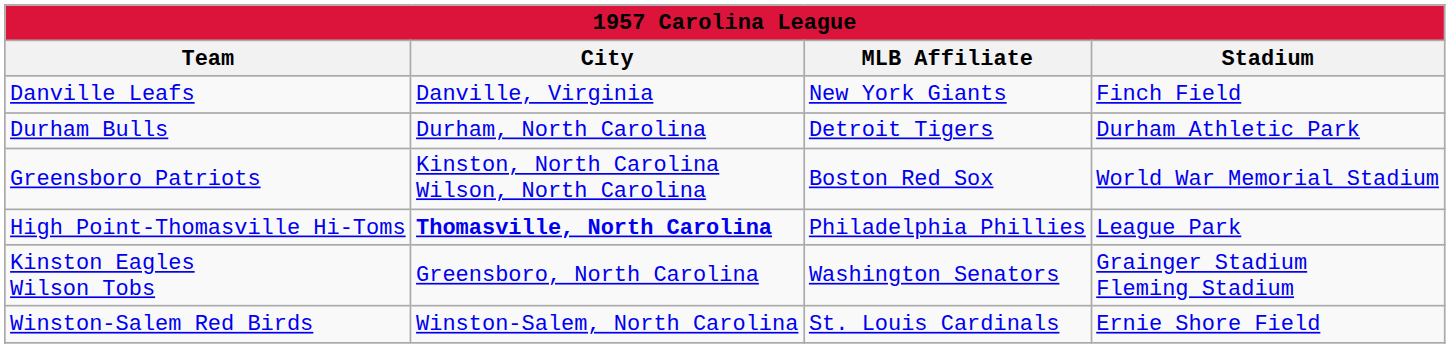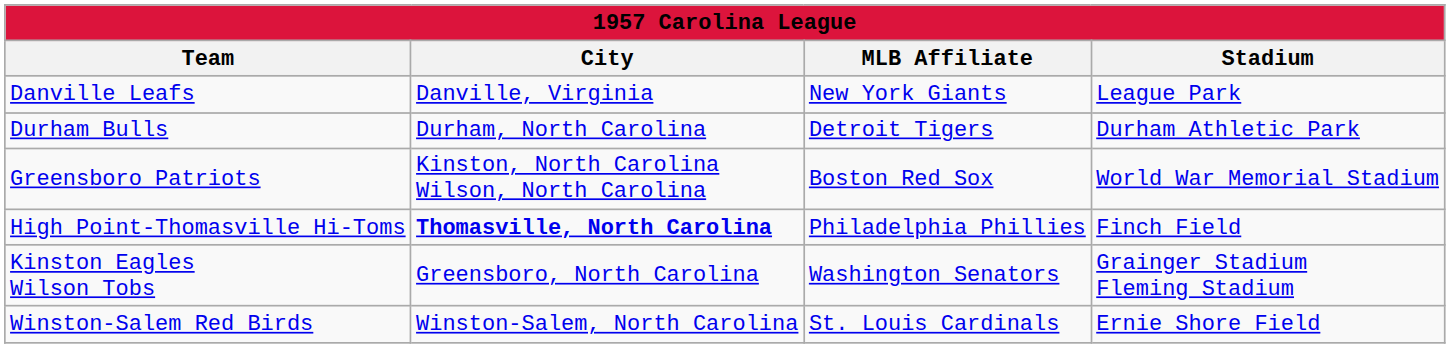Danville Leafs | Stadium: Finch Field -> League Park
High Point-Thomasville Hi-Toms | Stadium: League Park -> Finch Field
